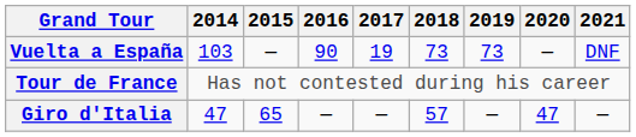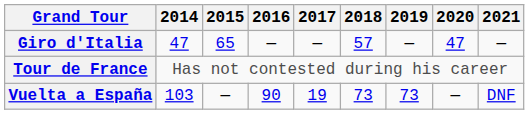rows swapped: Giro d'Italia <-> Vuelta a España
